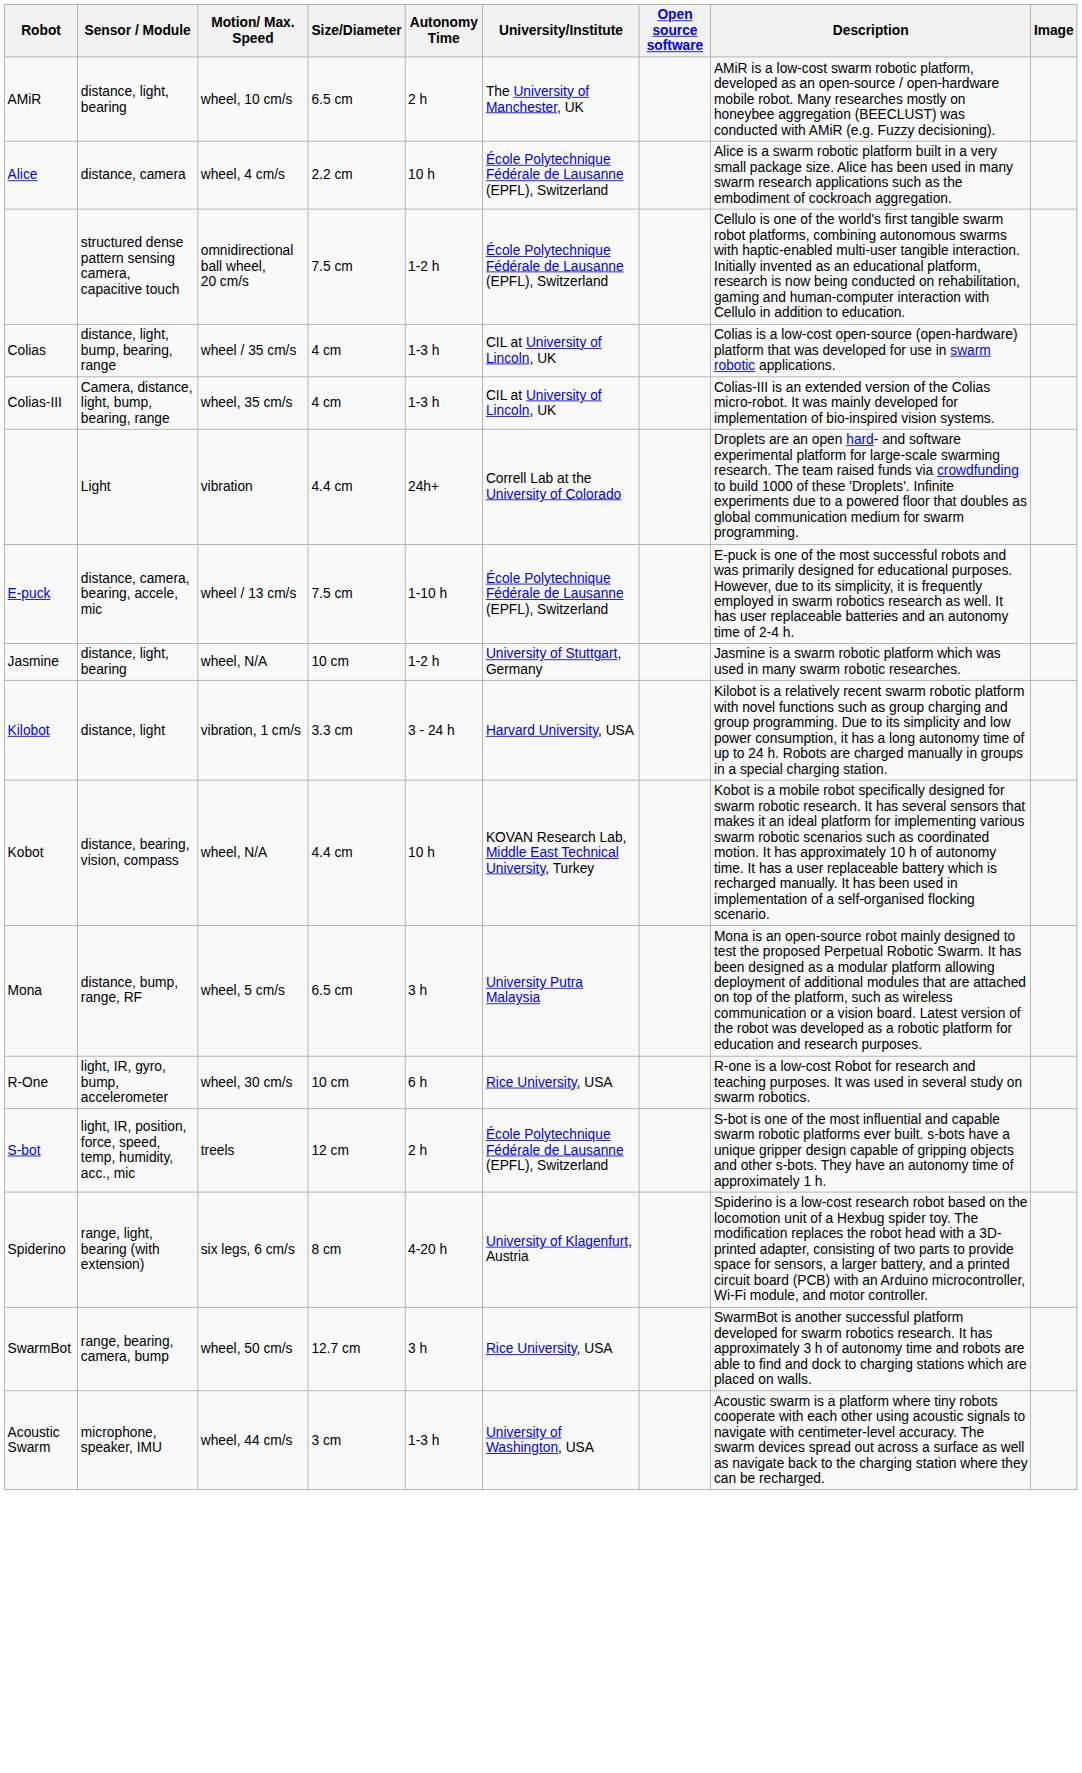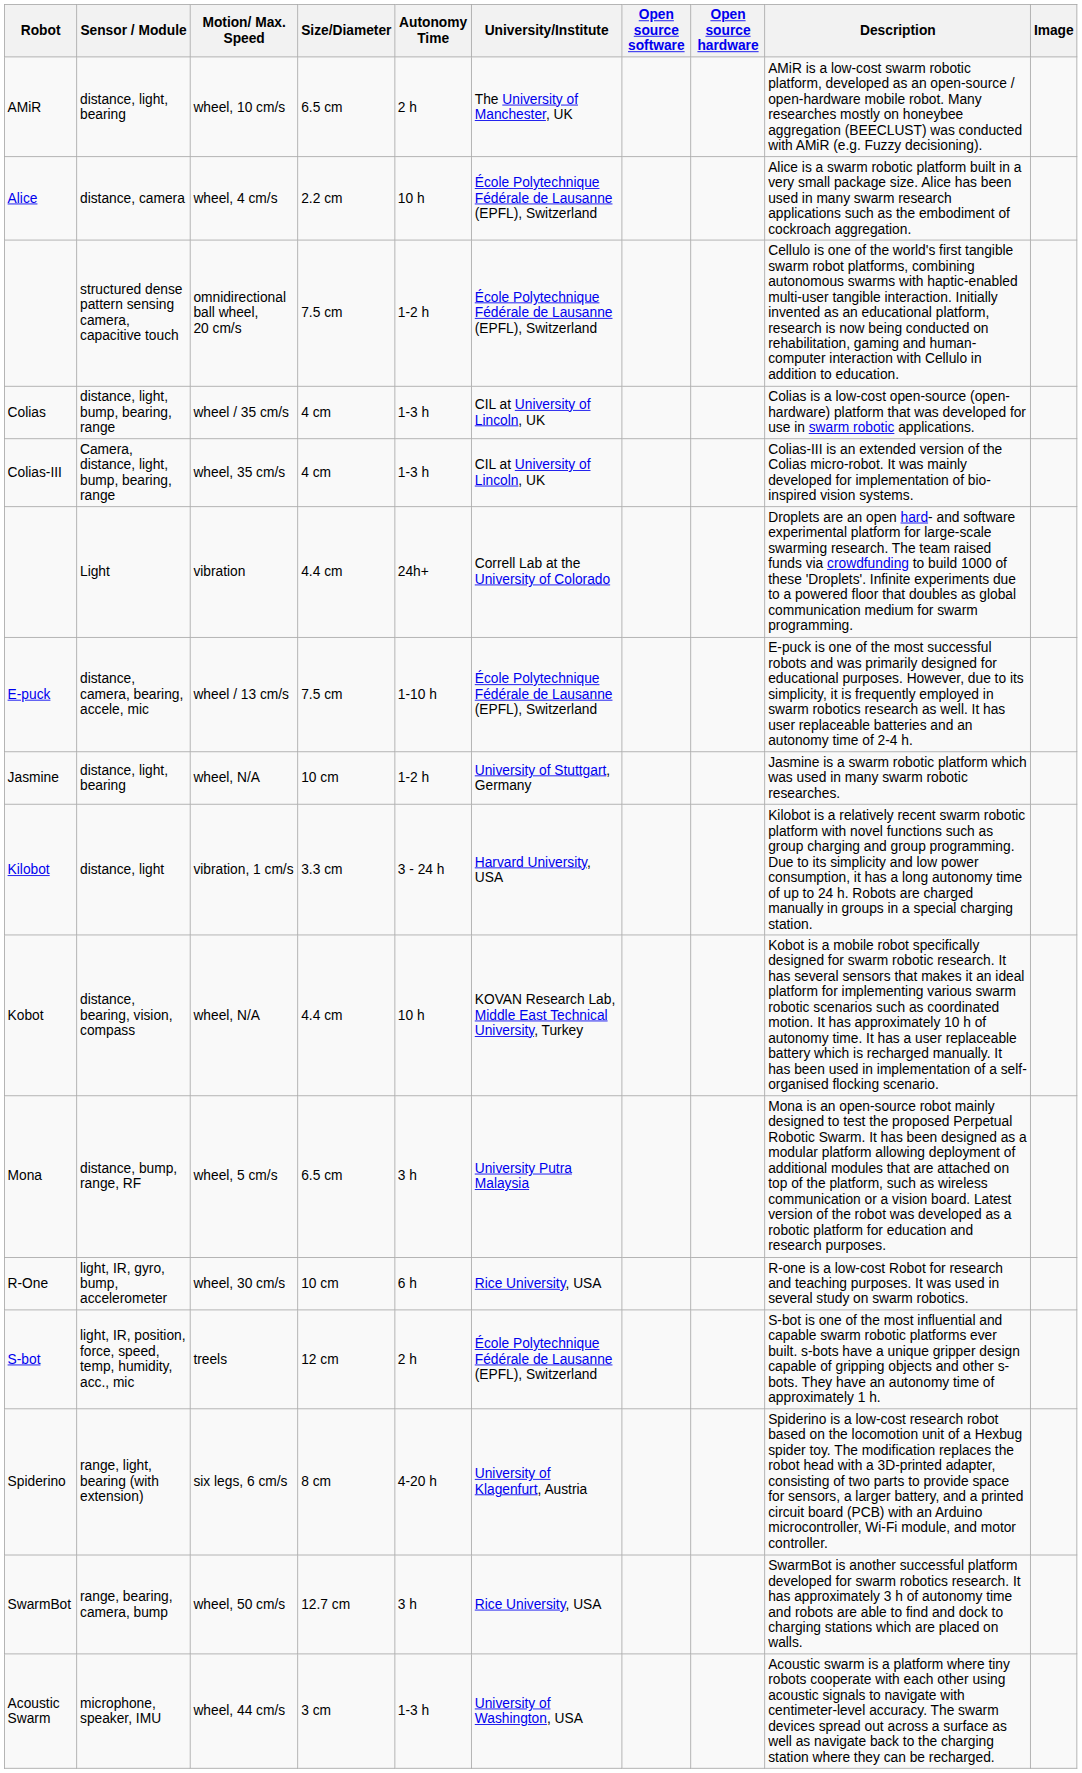+ column: Open source hardware
